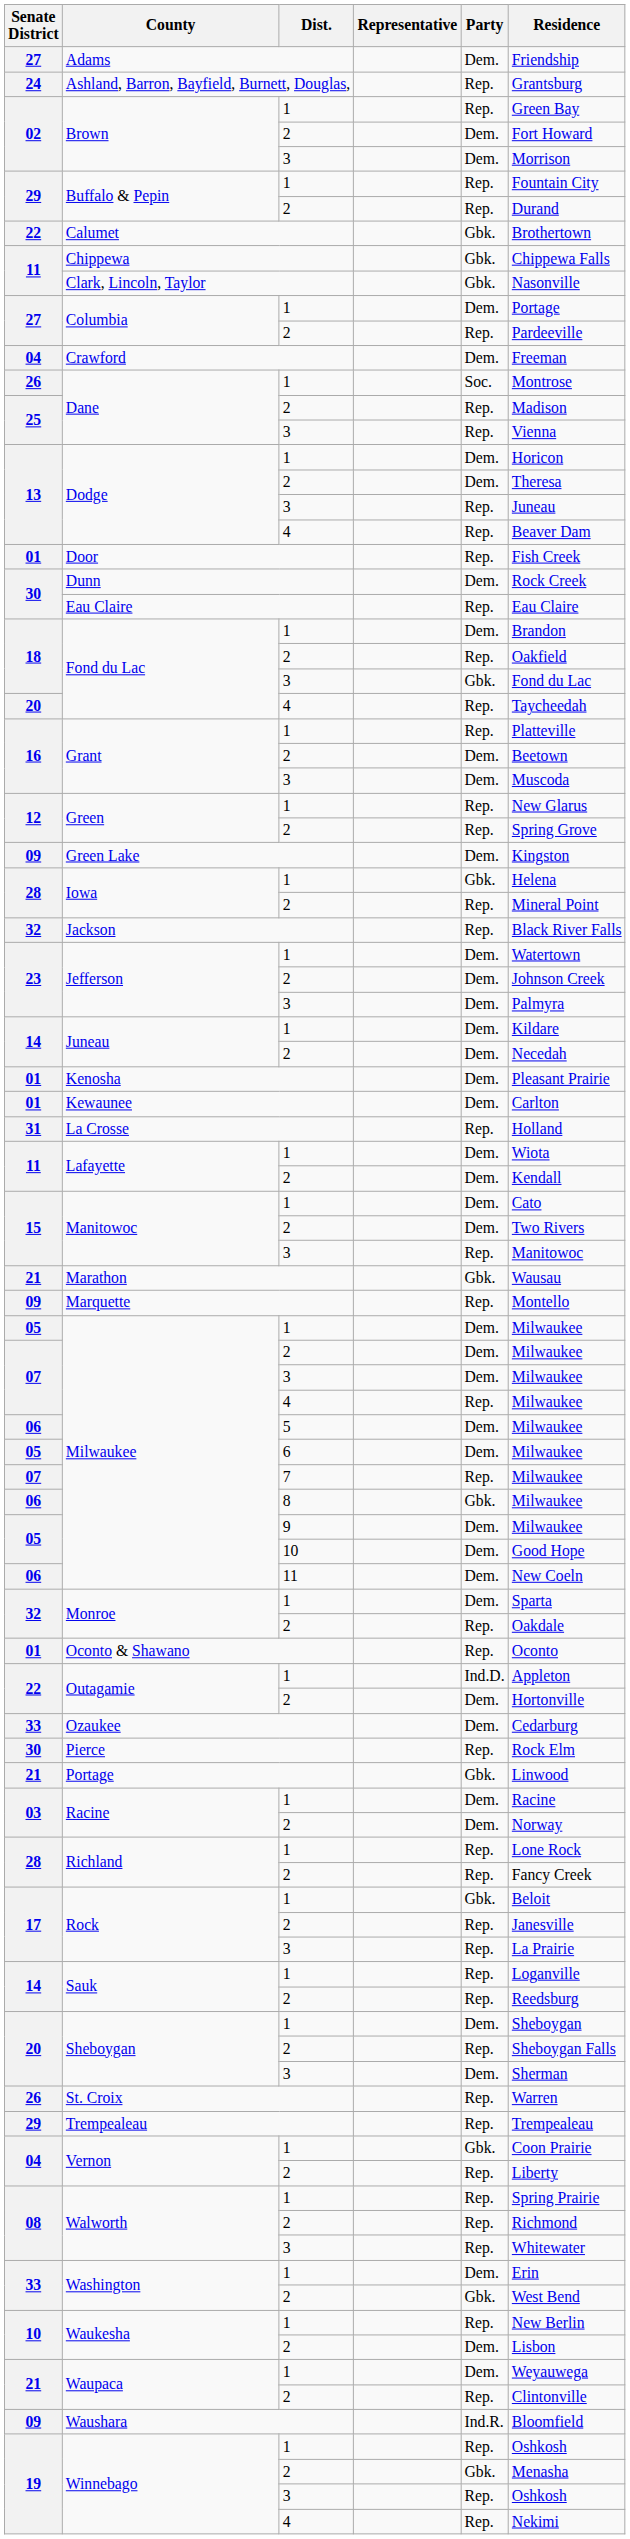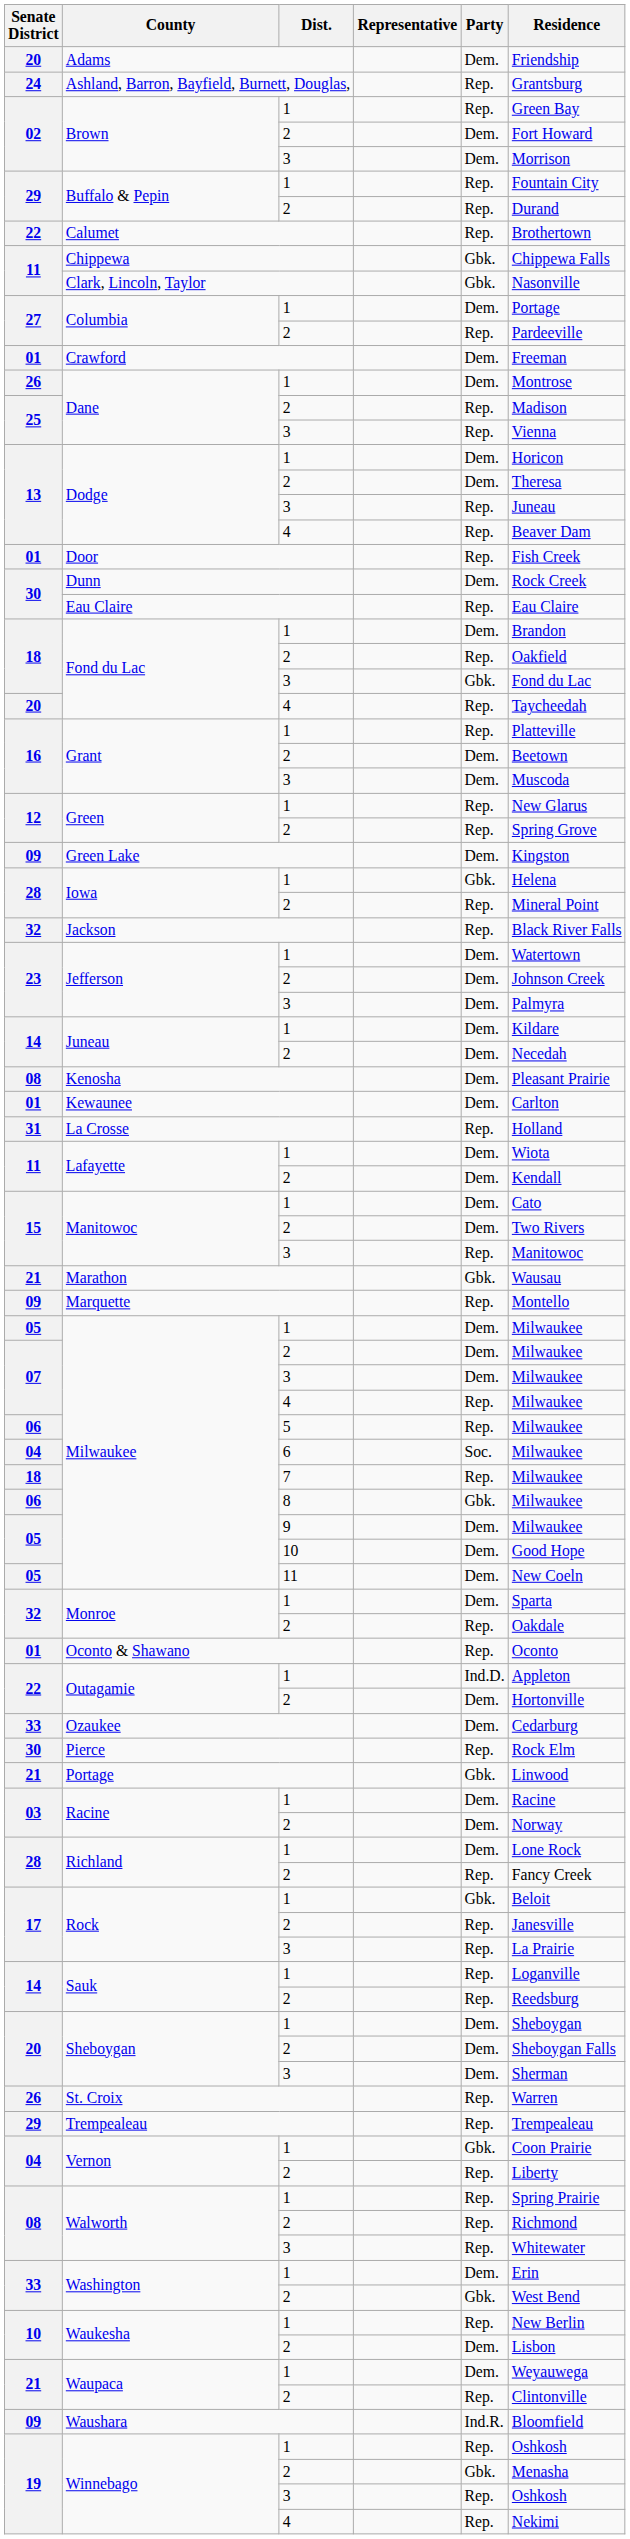Adams | Senate District: 27 -> 20
Calumet | Party: Gbk. -> Rep.
Crawford | Senate District: 04 -> 01
Dane / 1 | Party: Soc. -> Dem.
Kenosha | Senate District: 01 -> 08
Milwaukee / 5 | Party: Dem. -> Rep.
Milwaukee / 6 | Senate District: 05 -> 04
Milwaukee / 6 | Party: Dem. -> Soc.
Milwaukee / 7 | Senate District: 07 -> 18
Milwaukee / 11 | Senate District: 06 -> 05
Richland / 1 | Party: Rep. -> Dem.
Sheboygan / 2 | Party: Rep. -> Dem.
